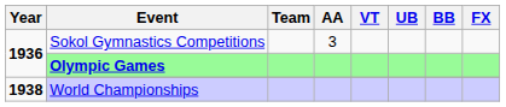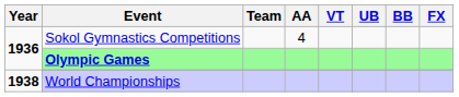Sokol Gymnastics Competitions | AA: 3 -> 4
